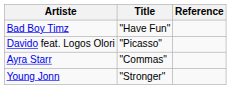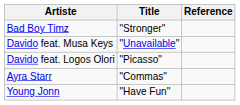Bad Boy Timz | Title: "Have Fun" -> "Stronger"
+ row: Davido feat. Musa Keys | "Unavailable"
Young Jonn | Title: "Stronger" -> "Have Fun"
